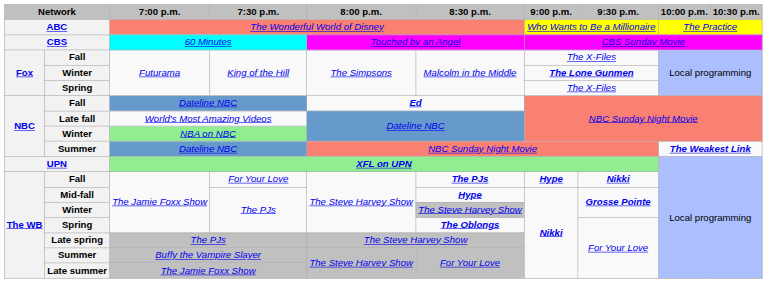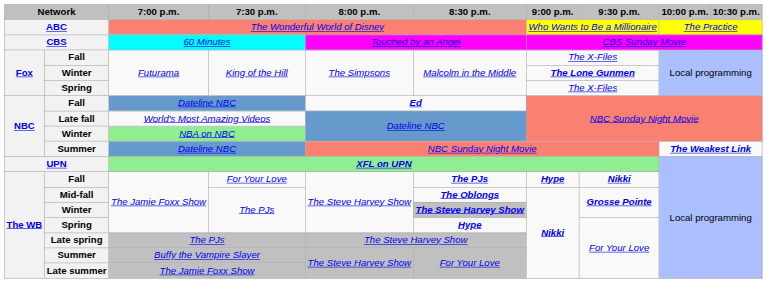Mid-fall | 8:30 p.m.: Hype -> The Oblongs
Winter / The PJs | 8:30 p.m.: normal -> bold
Spring / The PJs | 8:30 p.m.: The Oblongs -> Hype
